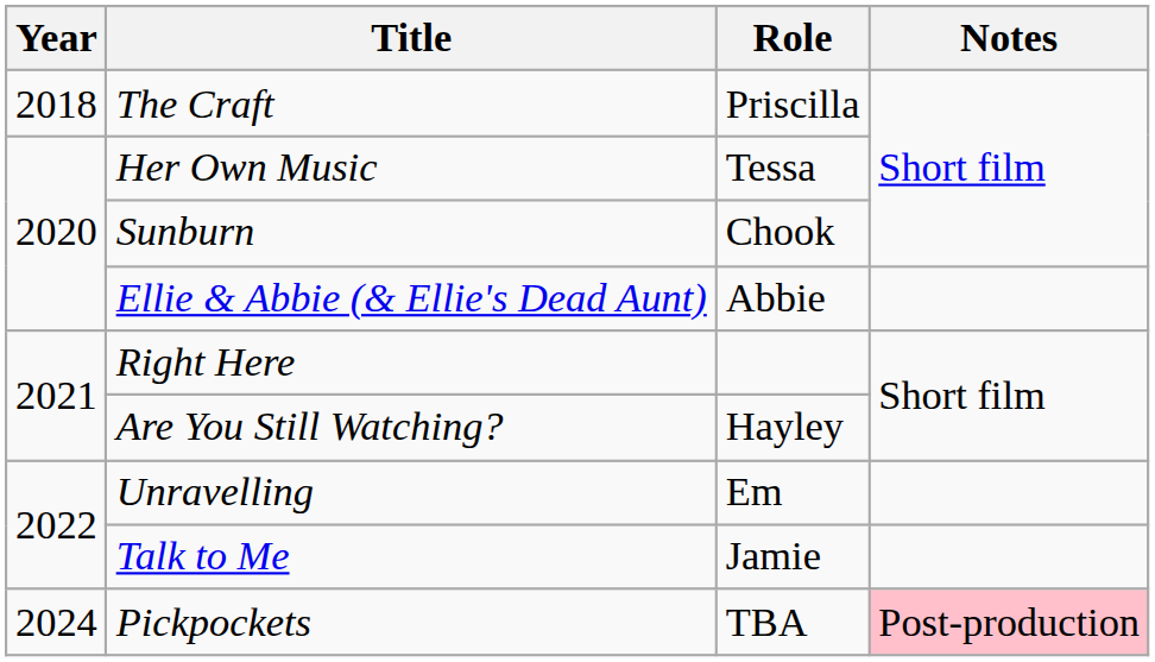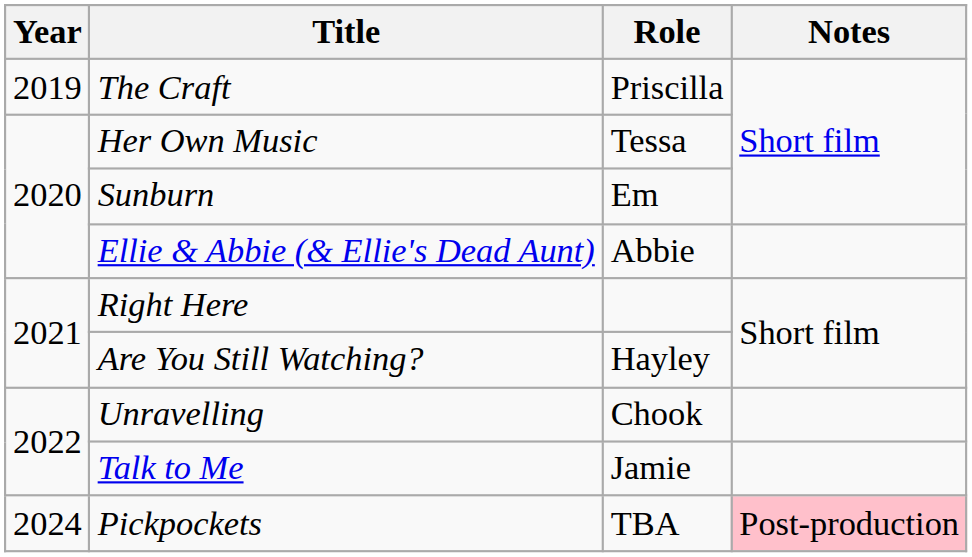The Craft | Year: 2018 -> 2019
Sunburn | Role: Chook -> Em
Unravelling | Role: Em -> Chook
